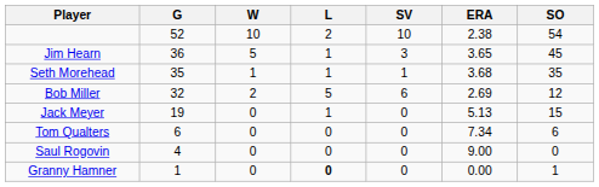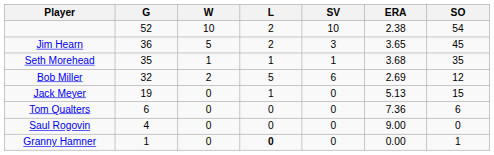Jim Hearn | L: 1 -> 2
Tom Qualters | ERA: 7.34 -> 7.36
